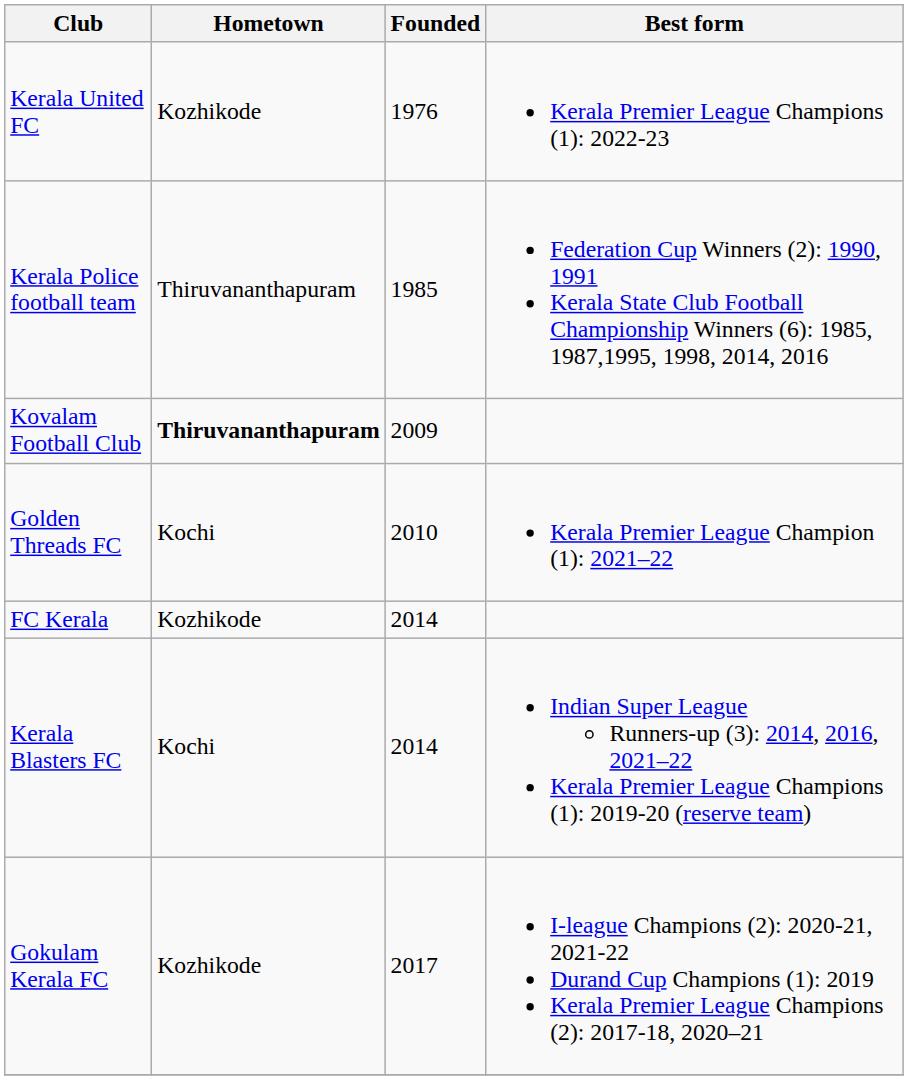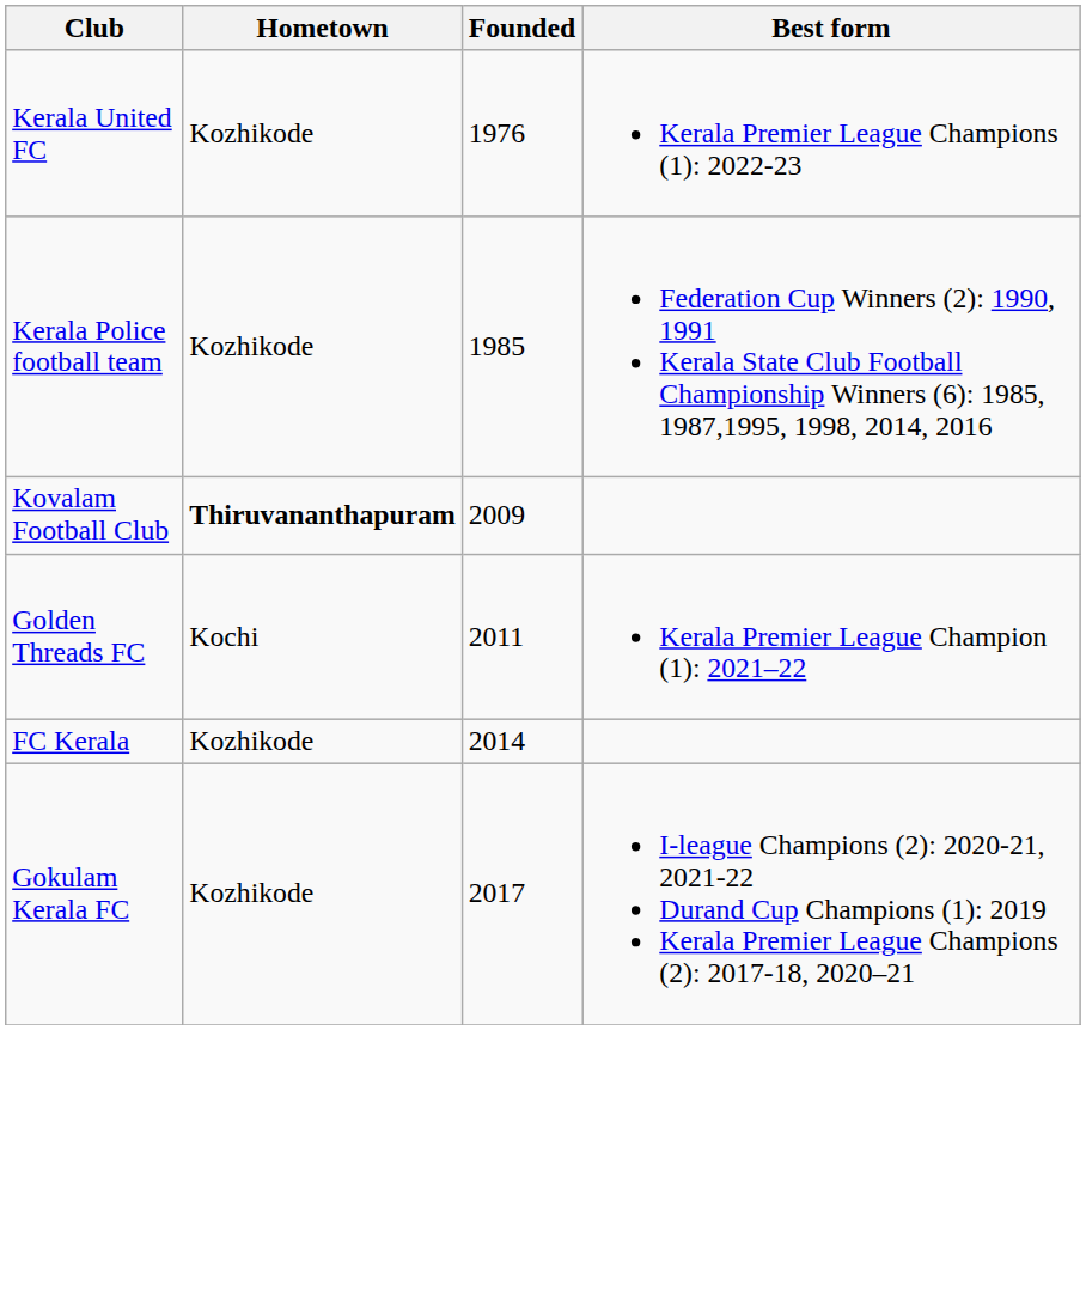Kerala Police football team | Hometown: Thiruvananthapuram -> Kozhikode
Golden Threads FC | Founded: 2010 -> 2011
- row: Kerala Blasters FC | Kochi | 2014 | Indian Super League Runners-up (3): 2014, 2016, 2021–22 Kerala Premier League Champions (1): 2019-20 (reserve team)
